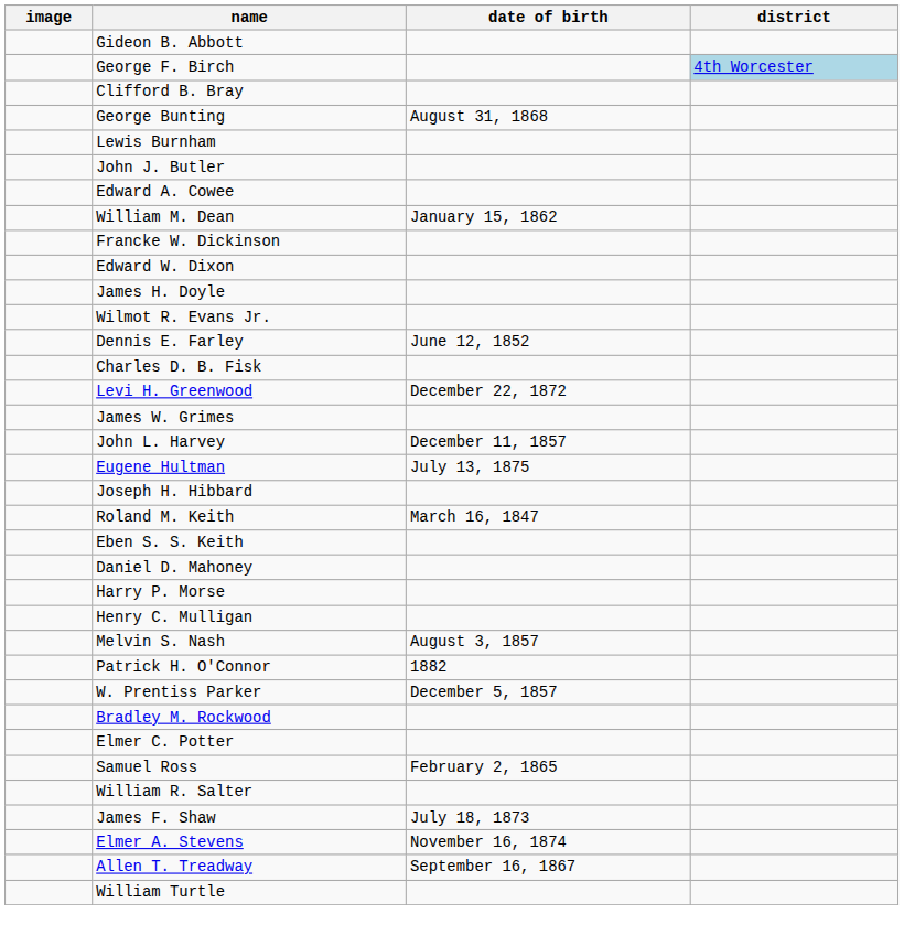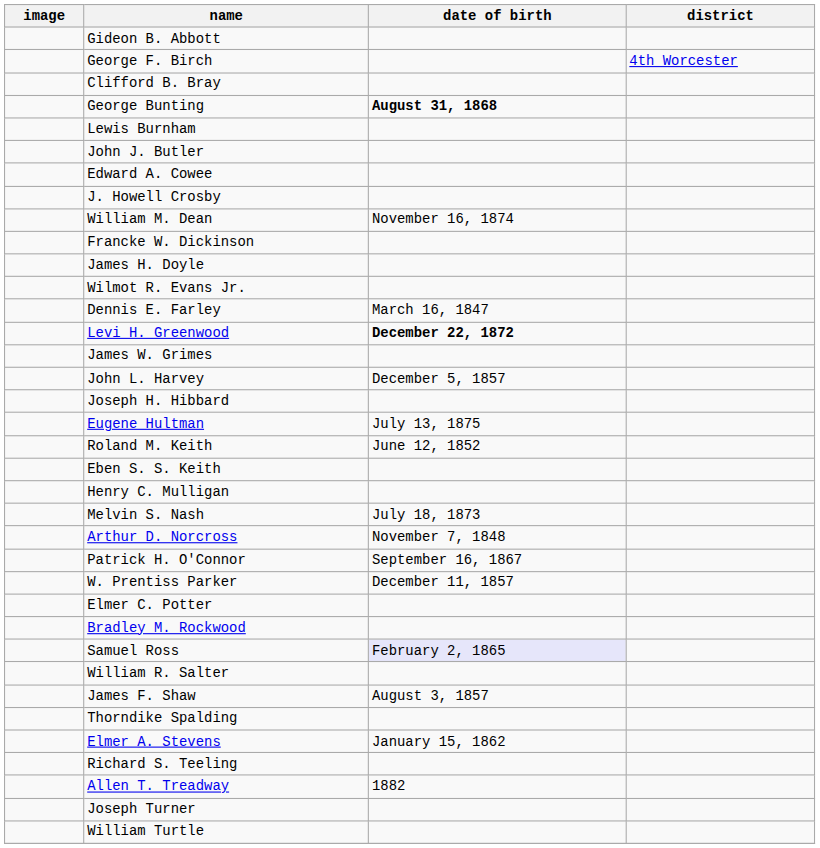George F. Birch | district: lightblue background -> no background
George Bunting | date of birth: normal -> bold
+ row: J. Howell Crosby
William M. Dean | date of birth: January 15, 1862 -> November 16, 1874
- row: Edward W. Dixon
Dennis E. Farley | date of birth: June 12, 1852 -> March 16, 1847
- row: Charles D. B. Fisk
Levi H. Greenwood | date of birth: normal -> bold
John L. Harvey | date of birth: December 11, 1857 -> December 5, 1857
rows swapped: Joseph H. Hibbard <-> Eugene Hultman
Roland M. Keith | date of birth: March 16, 1847 -> June 12, 1852
- row: Daniel D. Mahoney
- row: Harry P. Morse
Melvin S. Nash | date of birth: August 3, 1857 -> July 18, 1873
+ row: Arthur D. Norcross | November 7, 1848
Patrick H. O'Connor | date of birth: 1882 -> September 16, 1867
W. Prentiss Parker | date of birth: December 5, 1857 -> December 11, 1857
rows swapped: Elmer C. Potter <-> Bradley M. Rockwood
Samuel Ross | date of birth: no background -> lavender background
James F. Shaw | date of birth: July 18, 1873 -> August 3, 1857
+ row: Thorndike Spalding
Elmer A. Stevens | date of birth: November 16, 1874 -> January 15, 1862
+ row: Richard S. Teeling
Allen T. Treadway | date of birth: September 16, 1867 -> 1882
+ row: Joseph Turner
